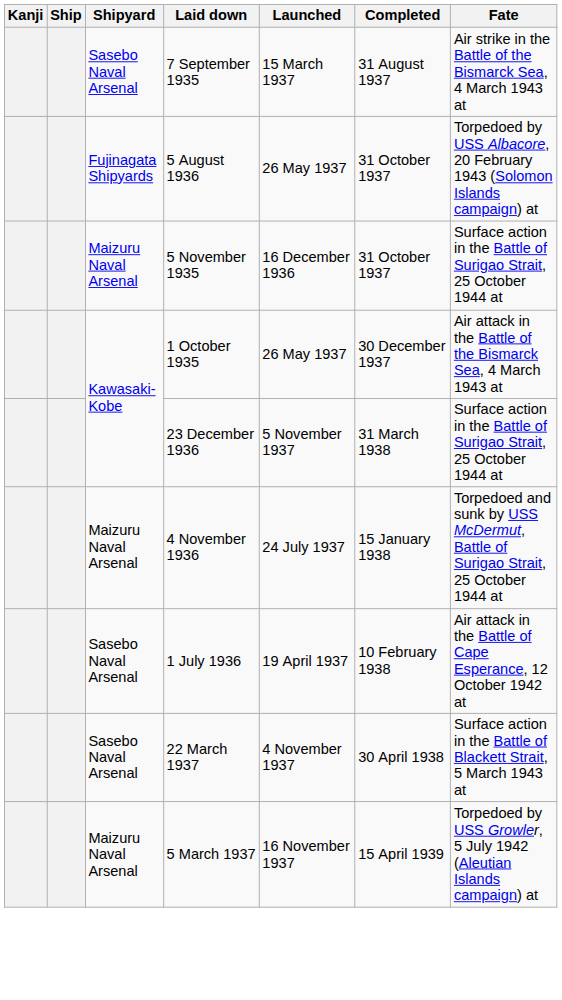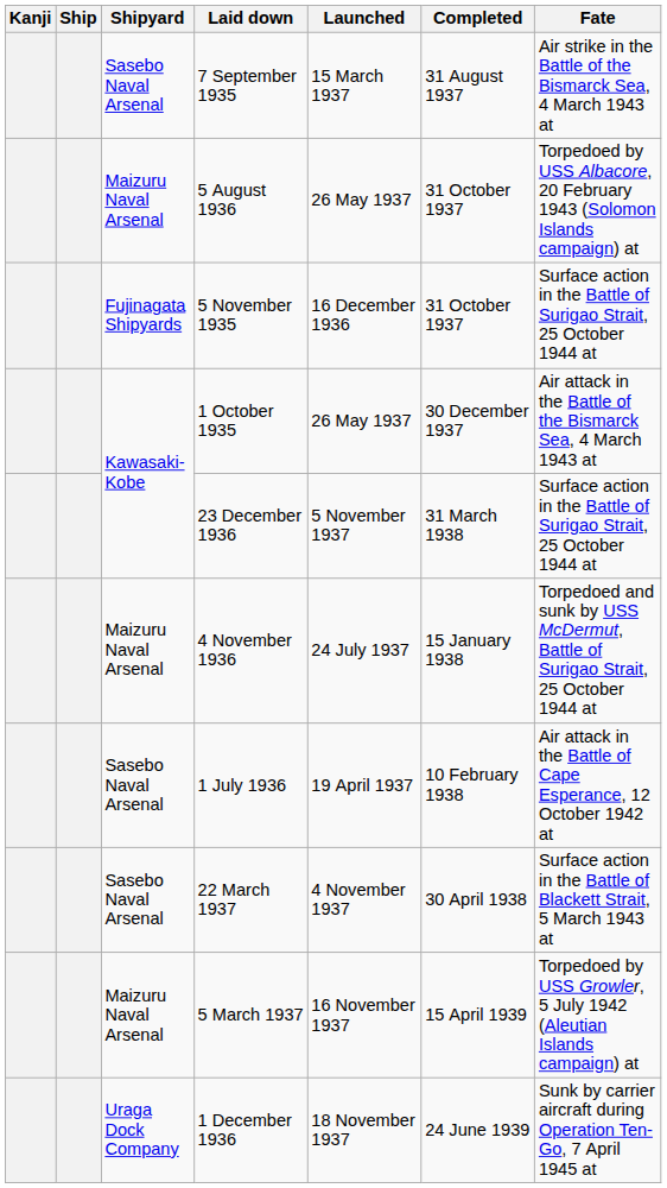5 August 1936 | Shipyard: Fujinagata Shipyards -> Maizuru Naval Arsenal
5 November 1935 | Shipyard: Maizuru Naval Arsenal -> Fujinagata Shipyards
+ row: Uraga Dock Company | 1 December 1936 | 18 November 1937 | 24 June 1939 | Sunk by carrier aircraft during Operation Ten-Go, 7 April 1945 at
